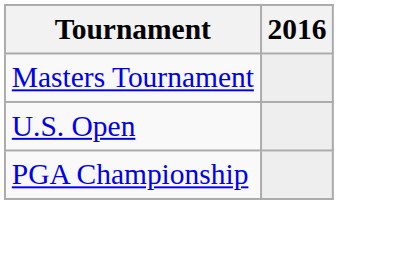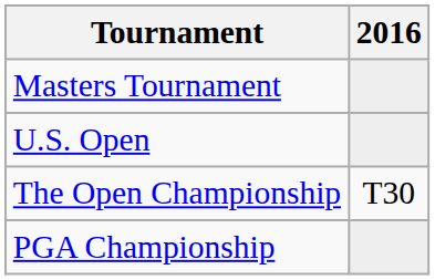+ row: The Open Championship | T30
